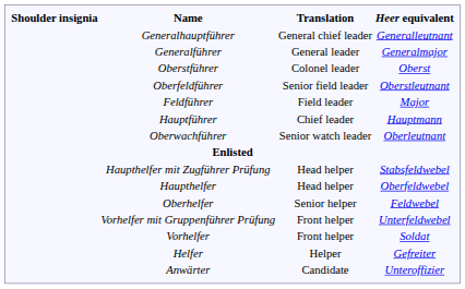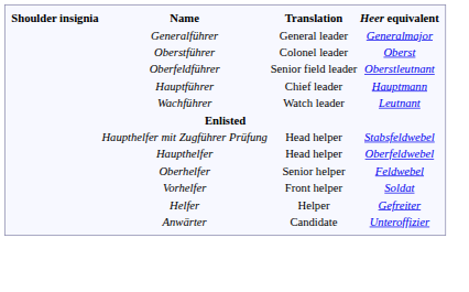- row: Generalhauptführer | General chief leader | Generalleutnant
- row: Feldführer | Field leader | Major
- row: Oberwachführer | Senior watch leader | Oberleutnant
+ row: Wachführer | Watch leader | Leutnant
- row: Vorhelfer mit Gruppenführer Prüfung | Front helper | Unterfeldwebel
